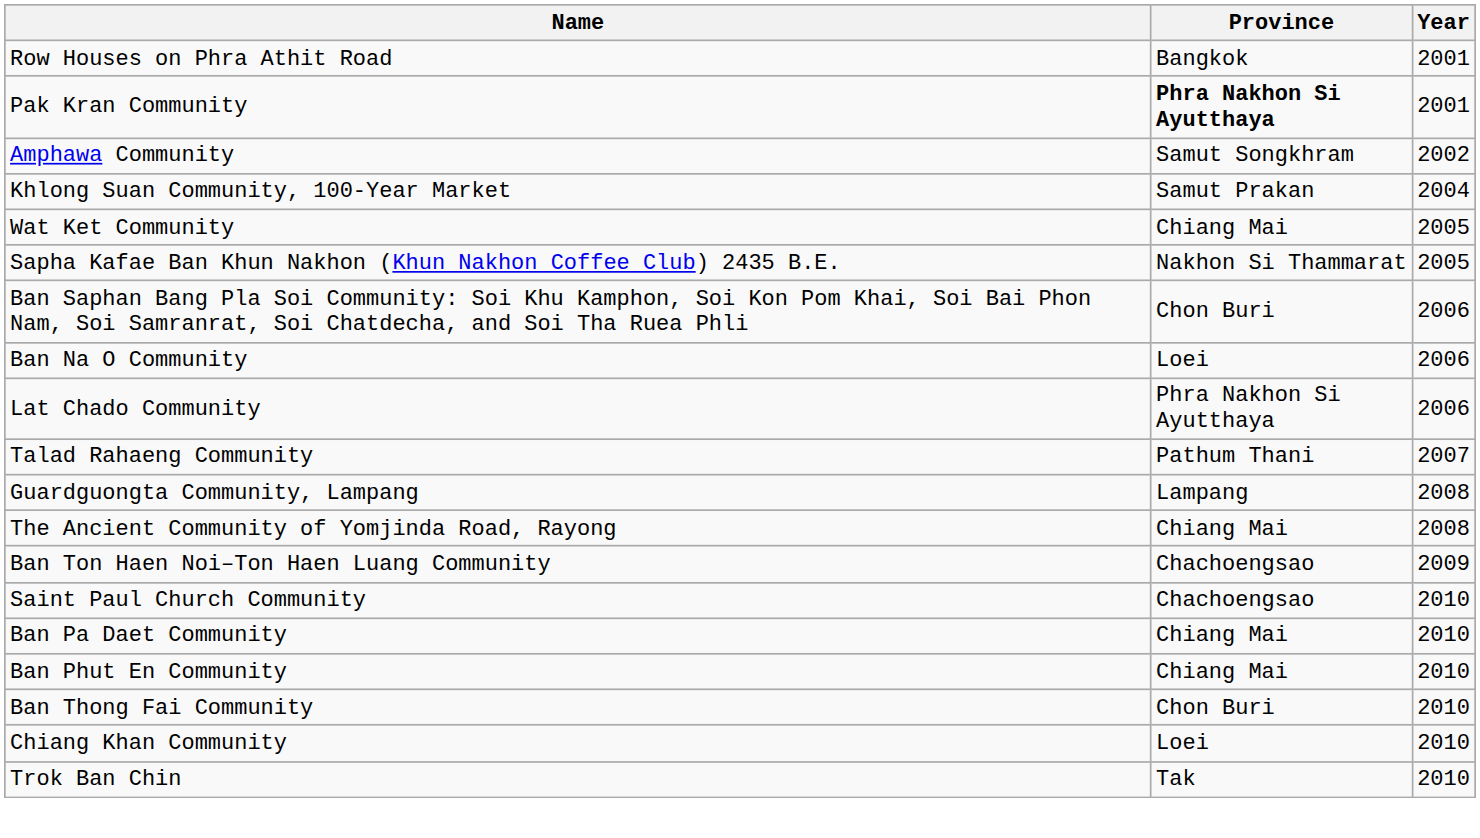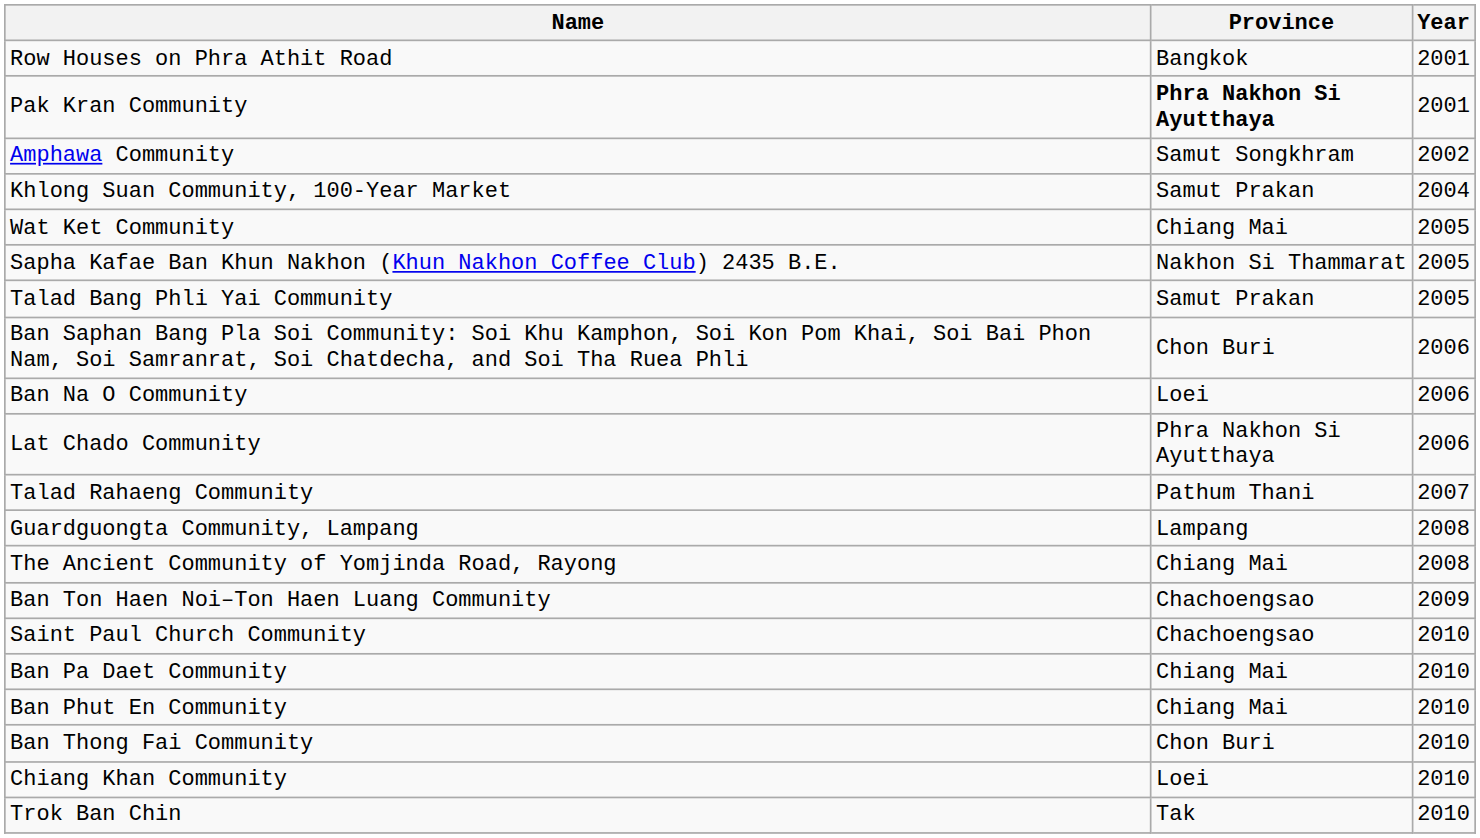+ row: Talad Bang Phli Yai Community | Samut Prakan | 2005
